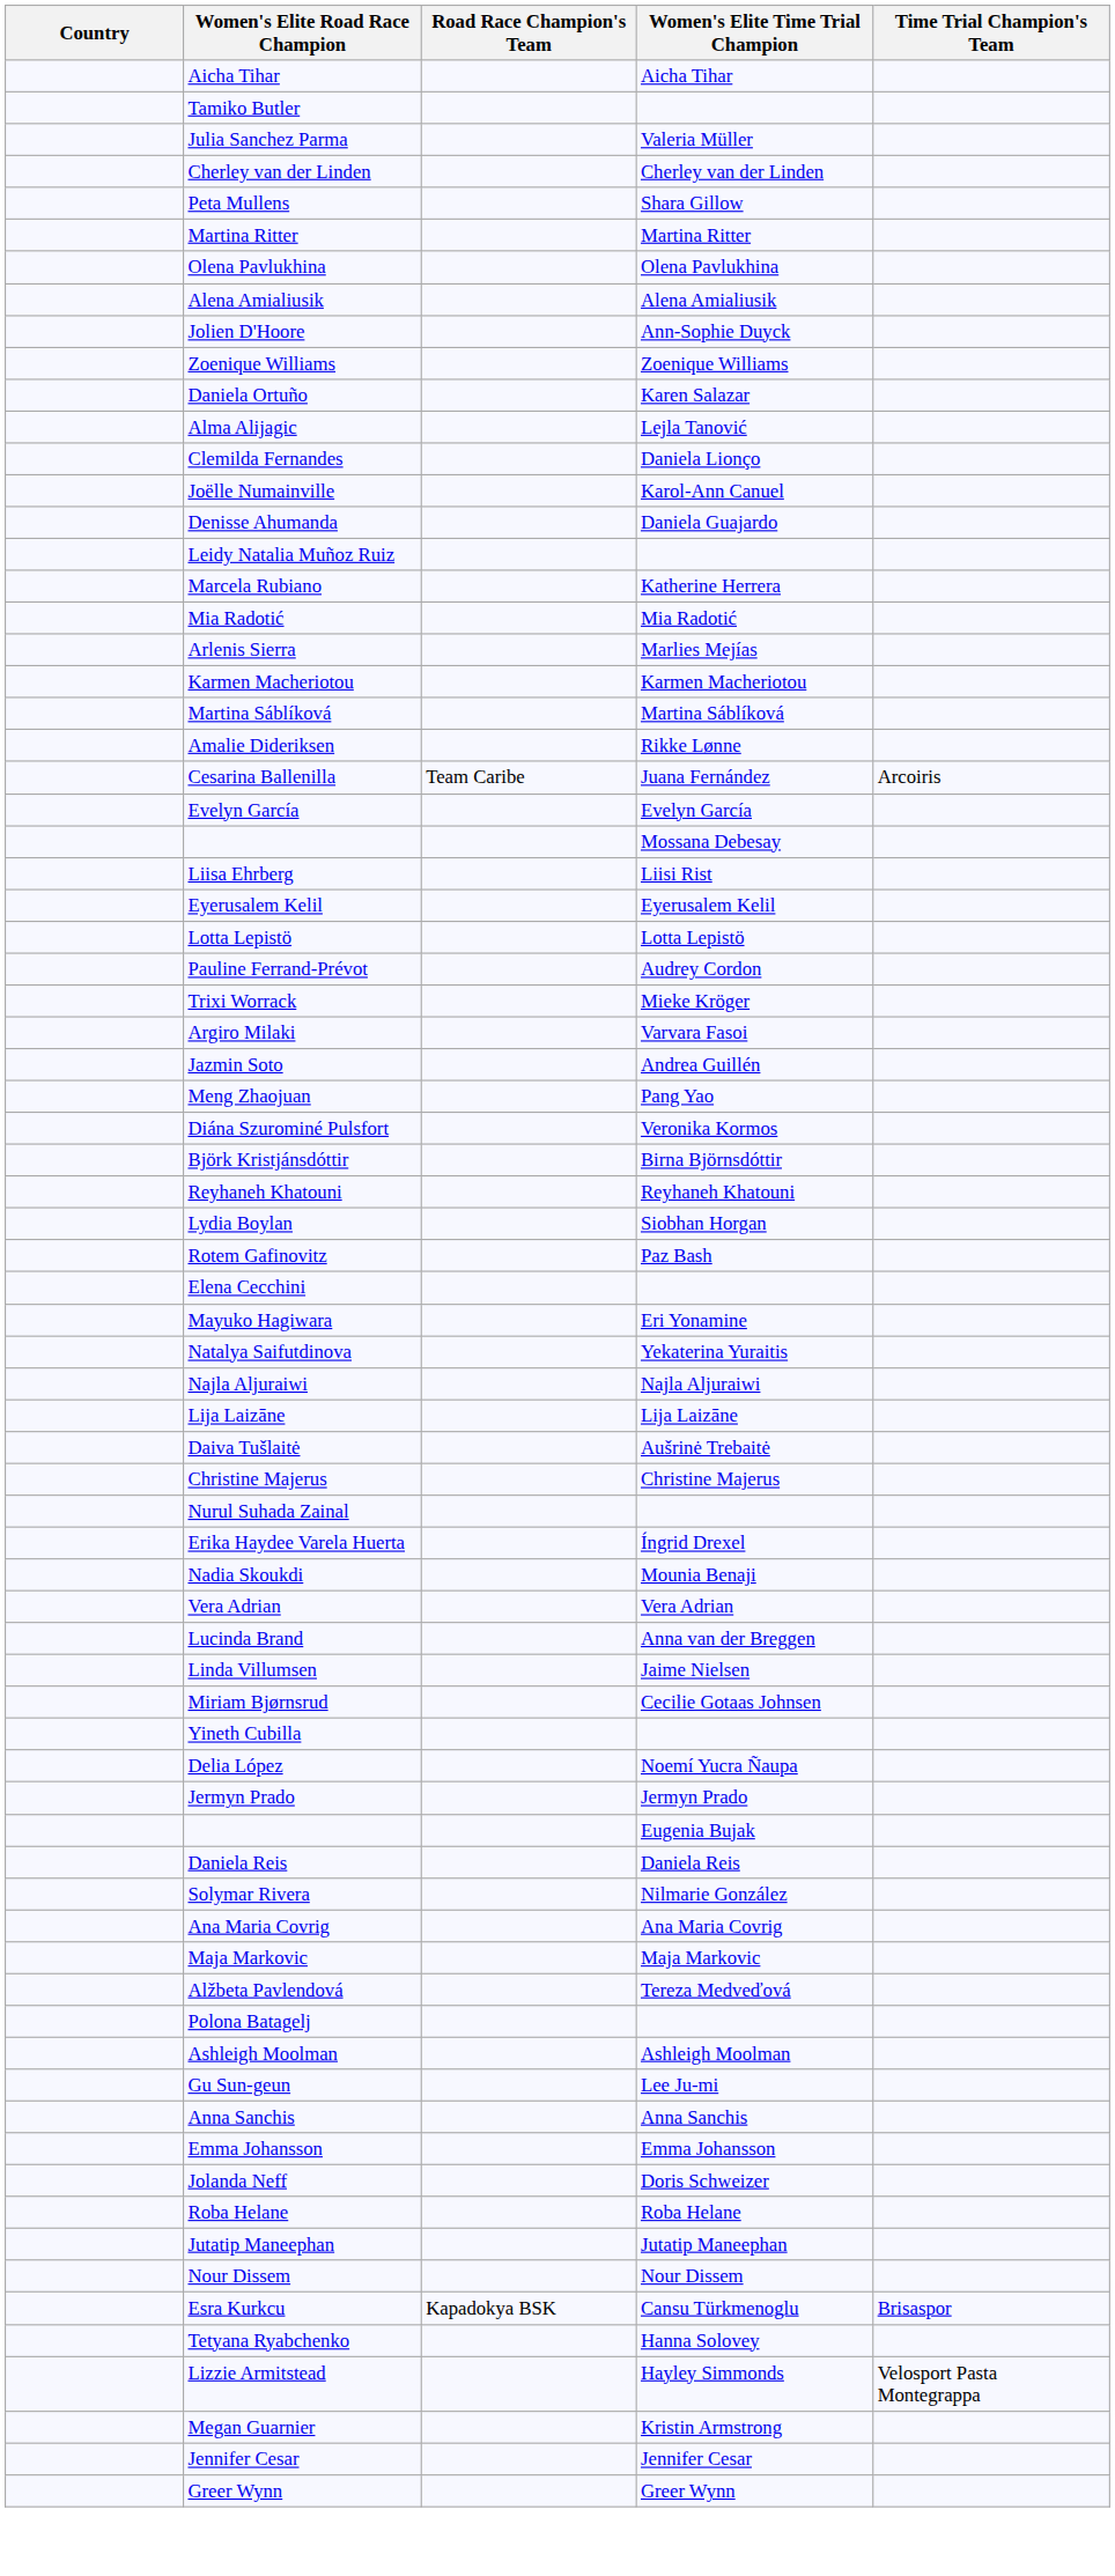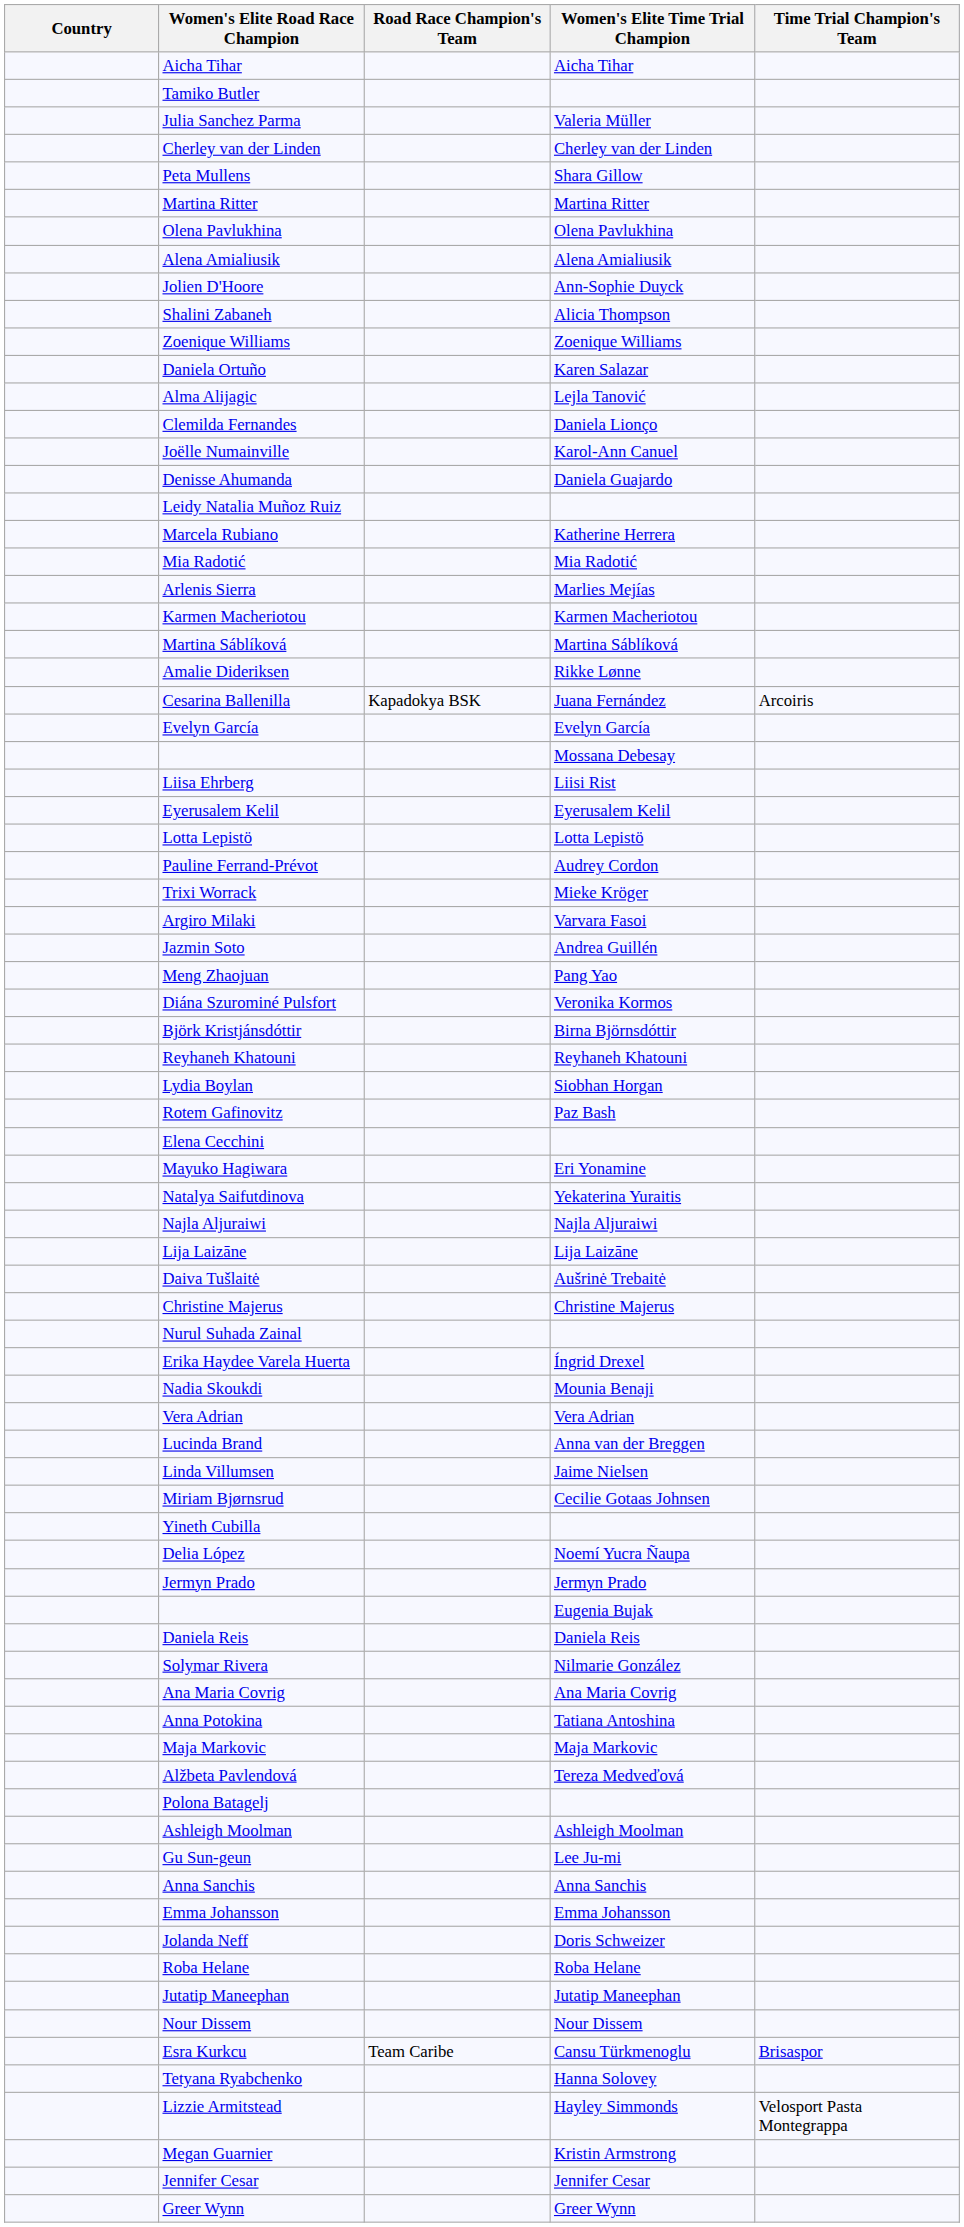+ row: Shalini Zabaneh | Alicia Thompson
Cesarina Ballenilla | Road Race Champion's Team: Team Caribe -> Kapadokya BSK
+ row: Anna Potokina | Tatiana Antoshina
Esra Kurkcu | Road Race Champion's Team: Kapadokya BSK -> Team Caribe
